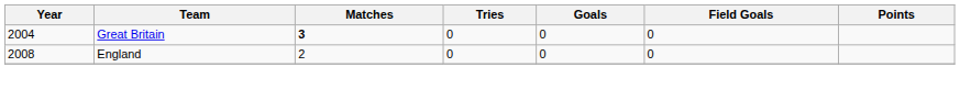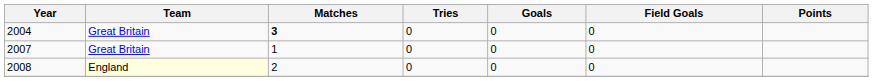+ row: 2007 | Great Britain | 1 | 0 | 0 | 0
2008 | Team: no background -> lightyellow background
